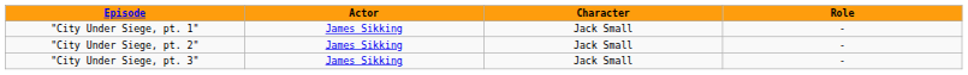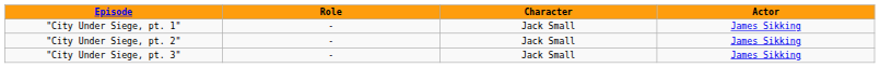columns swapped: Actor <-> Role
